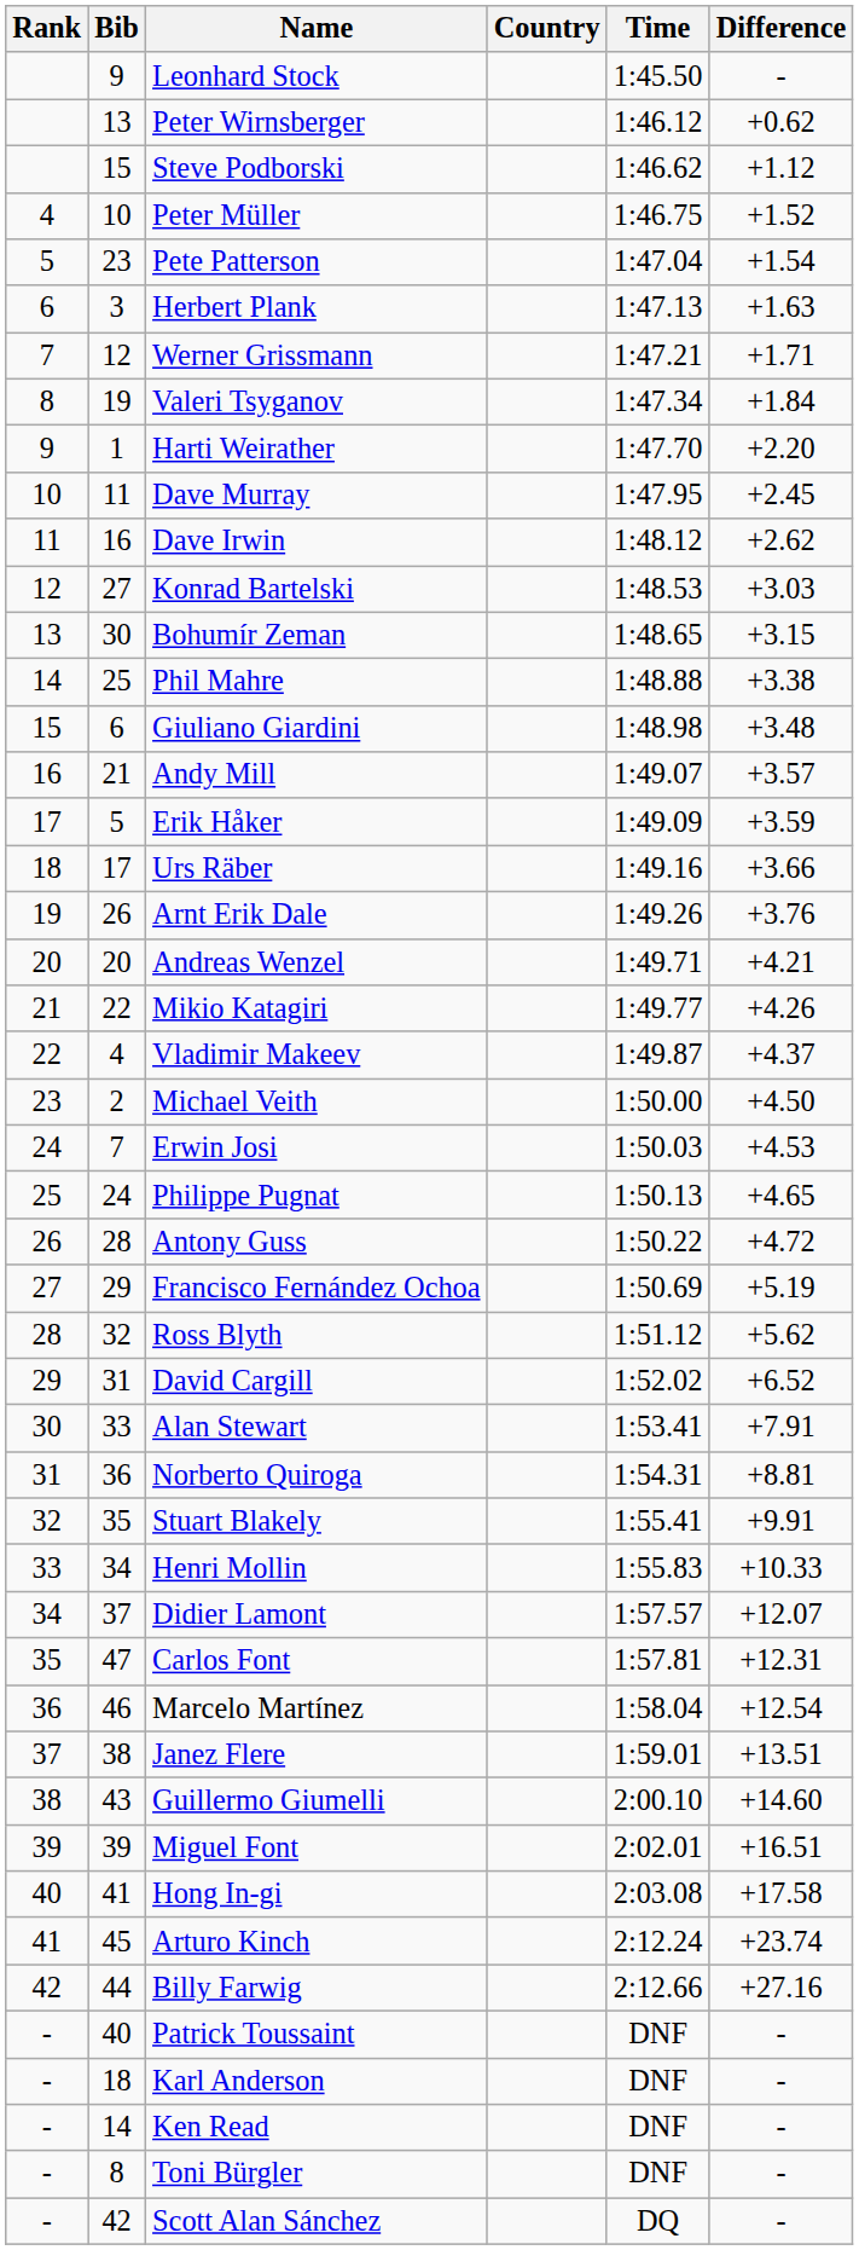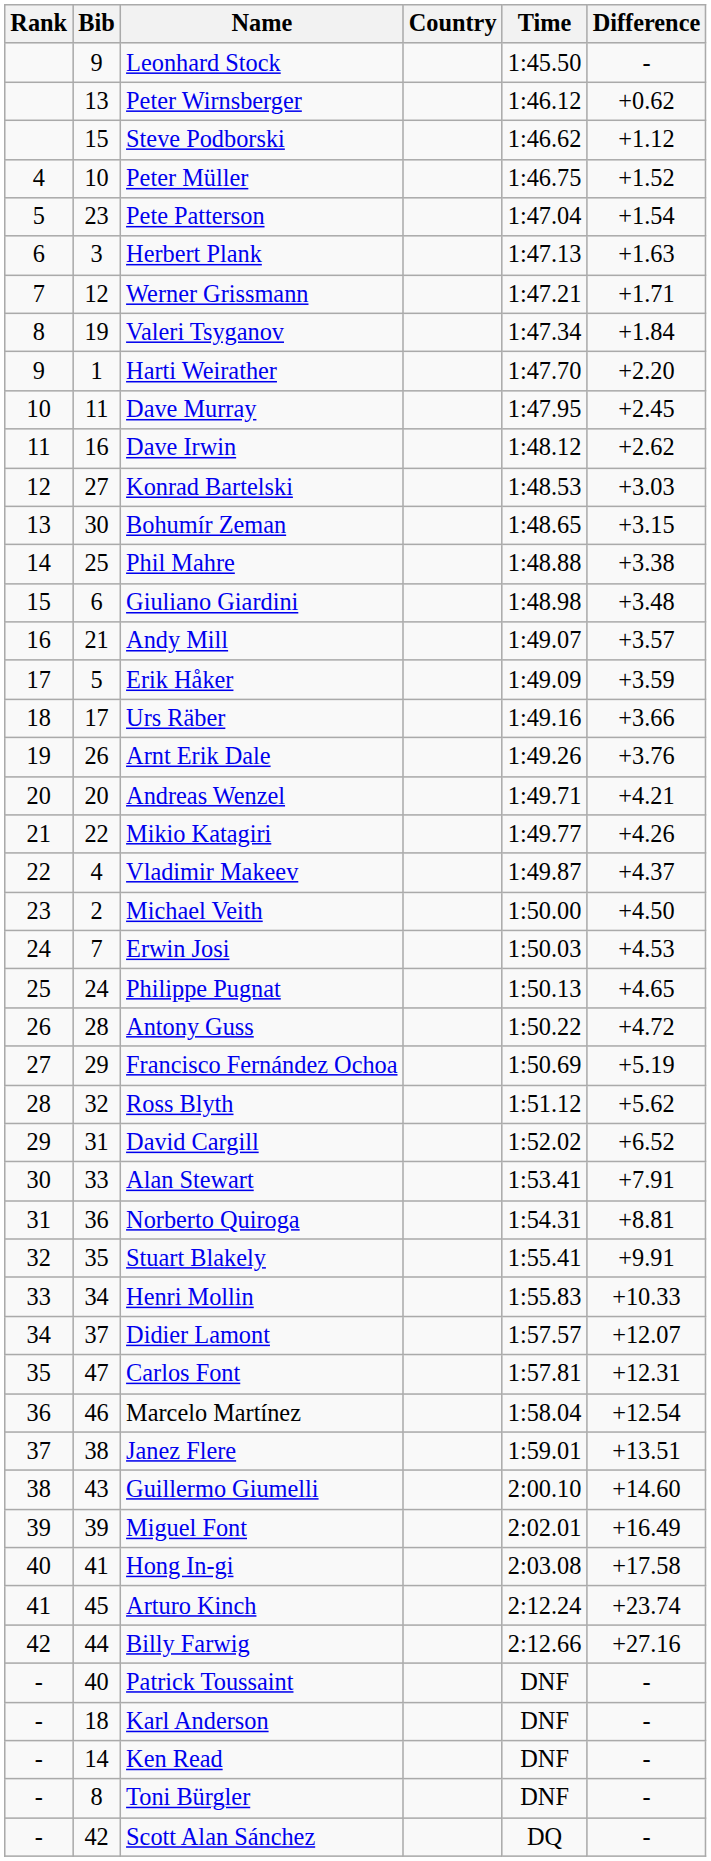Miguel Font | Difference: +16.51 -> +16.49
